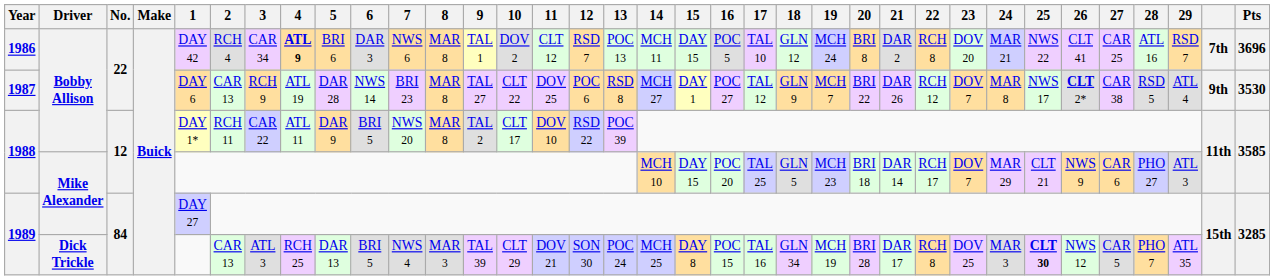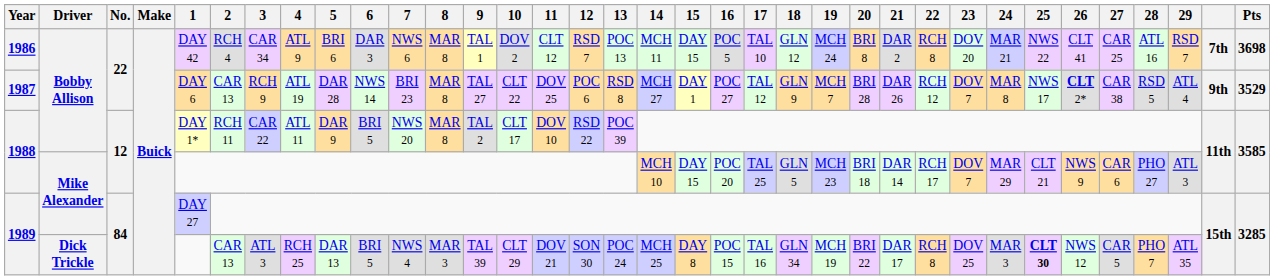1986 | 4: bold -> normal
1986 | Pts: 3696 -> 3698
1987 | 20: BRI 22 -> BRI 28
1987 | Pts: 3530 -> 3529
1989 / Dick Trickle | 20: BRI 28 -> BRI 22
